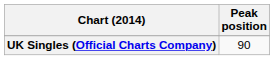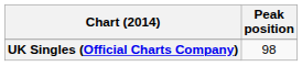UK Singles (Official Charts Company) | Peak position: 90 -> 98
